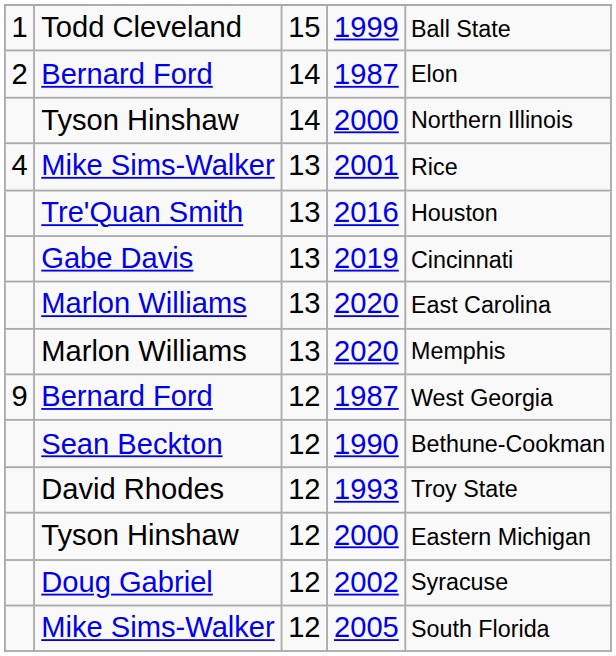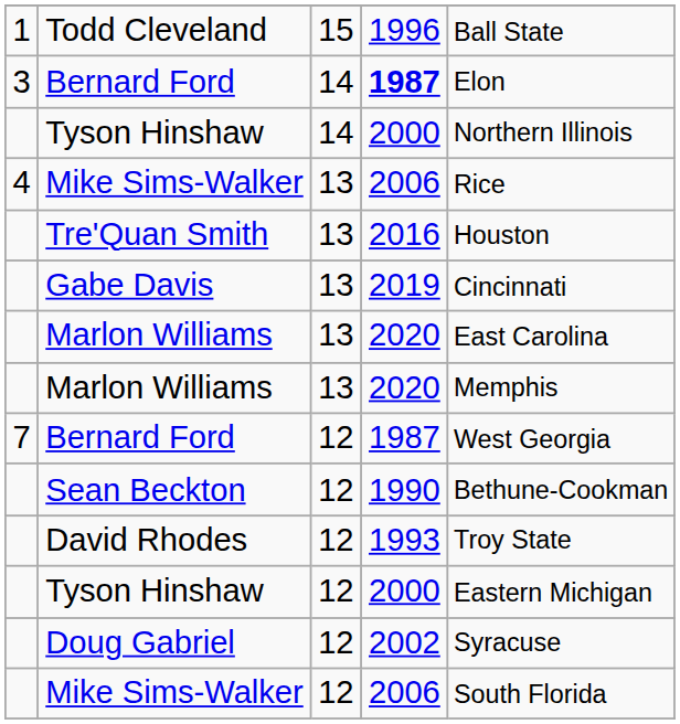Todd Cleveland | column 4: 1999 -> 1996
Bernard Ford / 14 | column 1: 2 -> 3
Bernard Ford / 14 | column 4: normal -> bold
Mike Sims-Walker / 13 | column 4: 2001 -> 2006
Bernard Ford / 12 | column 1: 9 -> 7
Mike Sims-Walker / 12 | column 4: 2005 -> 2006
